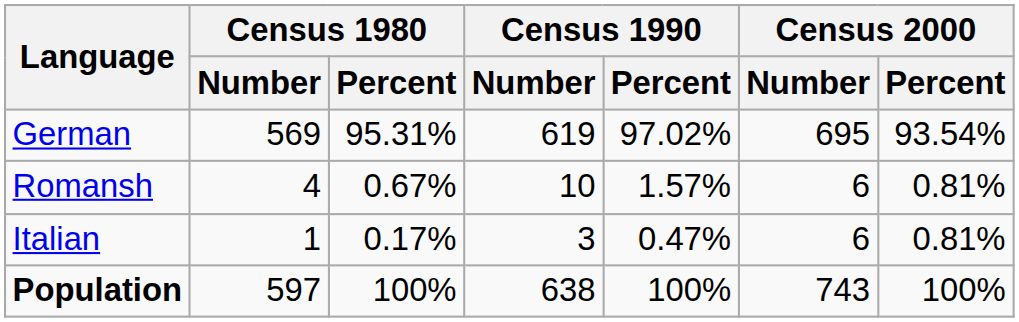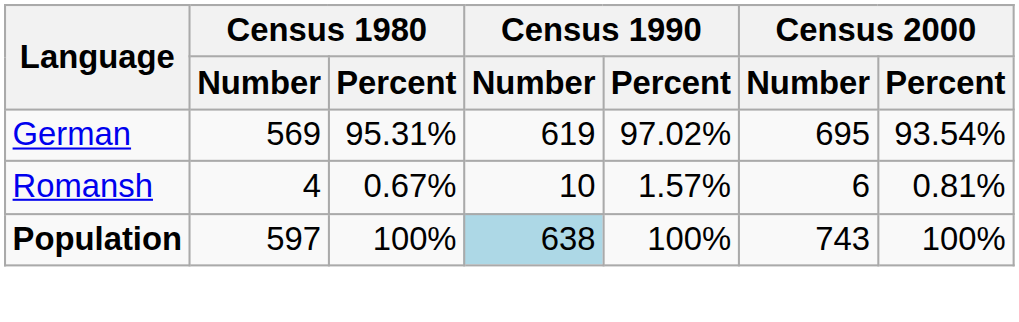- row: Italian | 1 | 0.17% | 3 | 0.47% | 6 | 0.81%
Population | Census 1990 / Number: no background -> lightblue background
